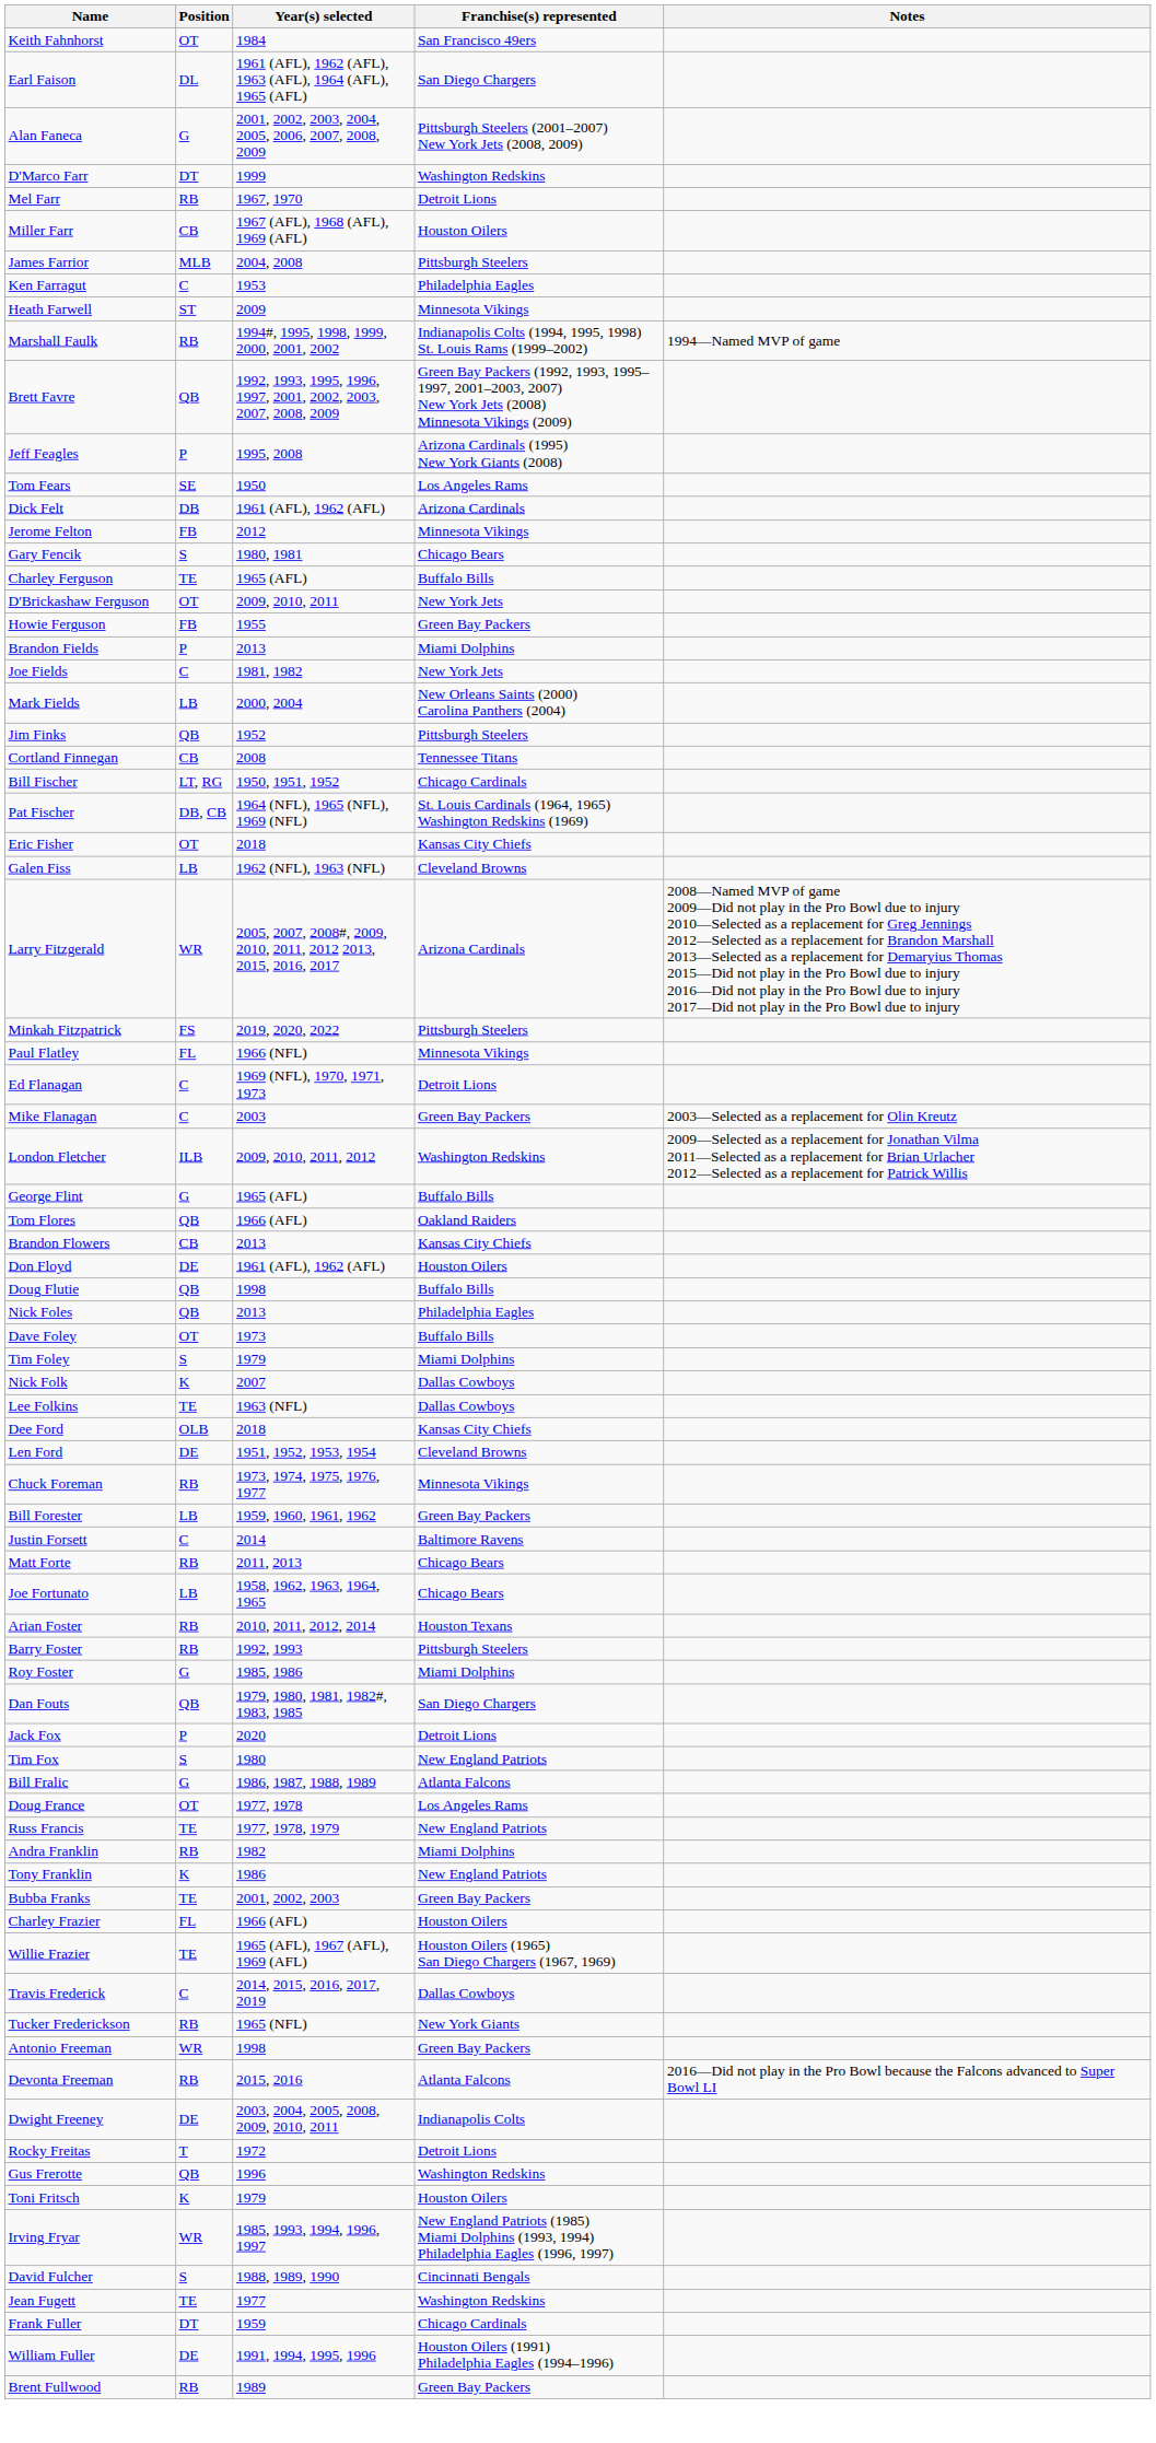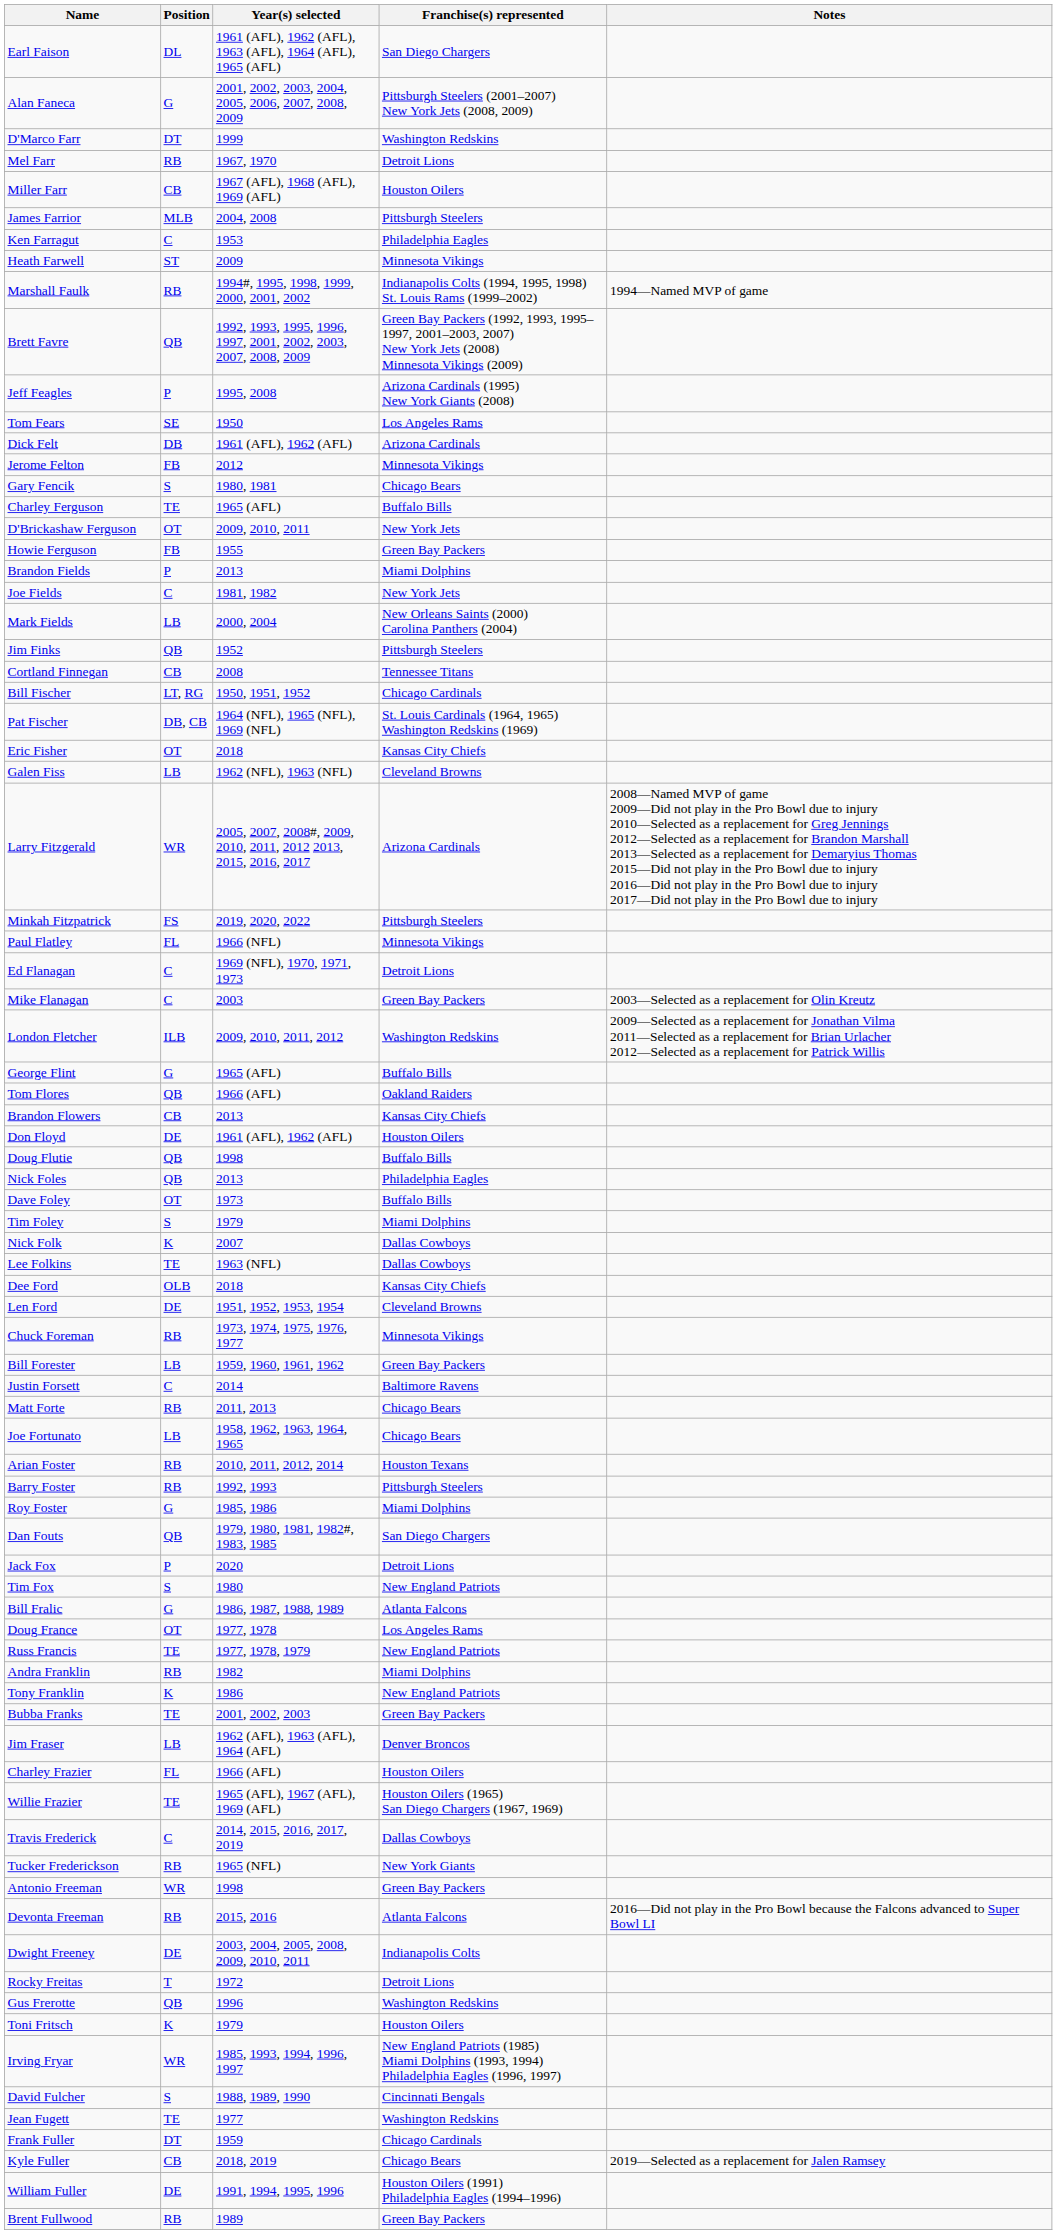- row: Keith Fahnhorst | OT | 1984 | San Francisco 49ers
+ row: Jim Fraser | LB | 1962 (AFL), 1963 (AFL), 1964 (AFL) | Denver Broncos
+ row: Kyle Fuller | CB | 2018, 2019 | Chicago Bears | 2019—Selected as a replacement for Jalen Ramsey
